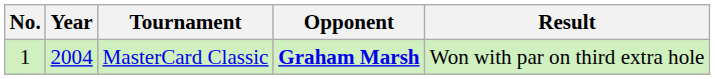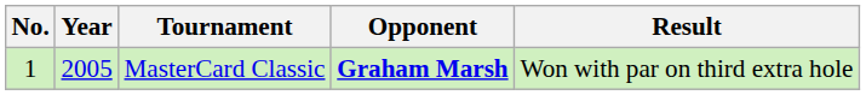MasterCard Classic | Year: 2004 -> 2005
